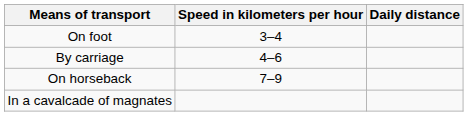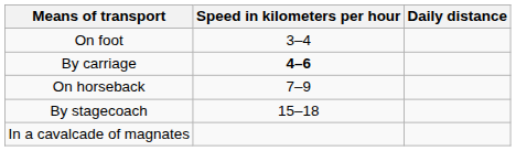By carriage | Speed in kilometers per hour: normal -> bold
+ row: By stagecoach | 15–18
